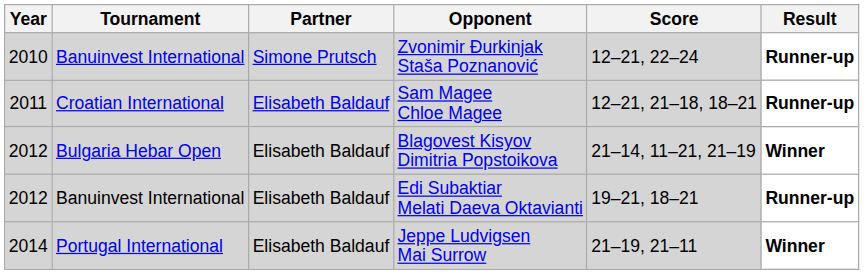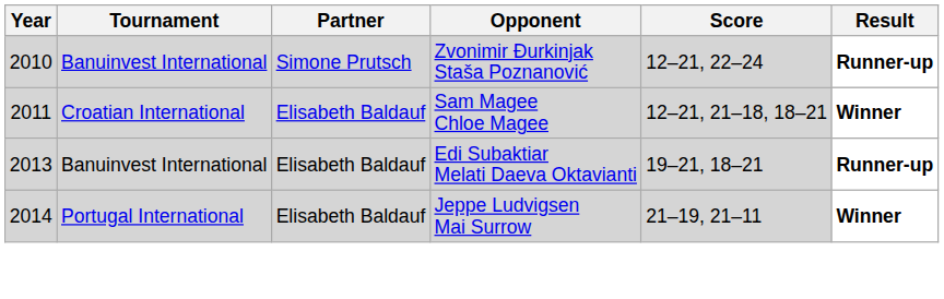Sam Magee Chloe Magee | Result: Runner-up -> Winner
- row: 2012 | Bulgaria Hebar Open | Elisabeth Baldauf | Blagovest Kisyov Dimitria Popstoikova | 21–14, 11–21, 21–19 | Winner
Edi Subaktiar Melati Daeva Oktavianti | Year: 2012 -> 2013
